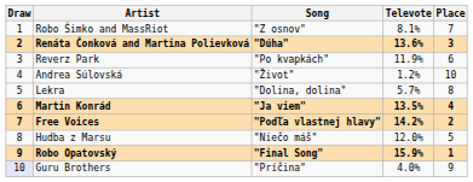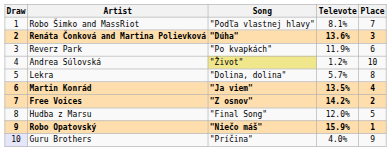Robo Šimko and MassRiot | Song: "Z osnov" -> "Podľa vlastnej hlavy"
Andrea Súlovská | Song: no background -> khaki background
Free Voices | Song: "Podľa vlastnej hlavy" -> "Z osnov"
Hudba z Marsu | Song: "Niečo máš" -> "Final Song"
Robo Opatovský | Song: "Final Song" -> "Niečo máš"
